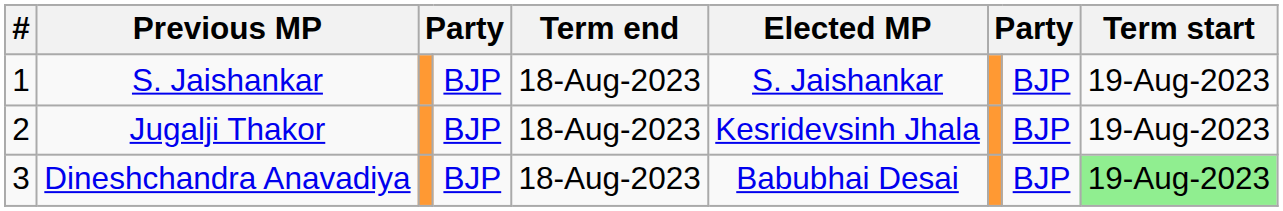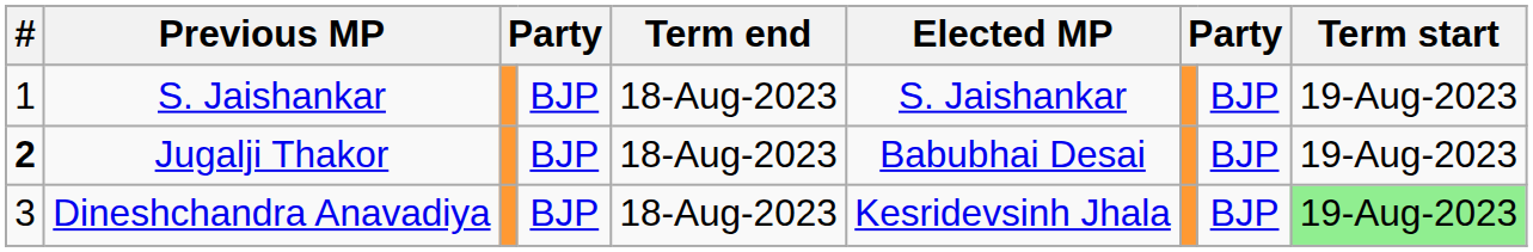Jugalji Thakor | #: normal -> bold
Jugalji Thakor | Elected MP: Kesridevsinh Jhala -> Babubhai Desai
Dineshchandra Anavadiya | Elected MP: Babubhai Desai -> Kesridevsinh Jhala
